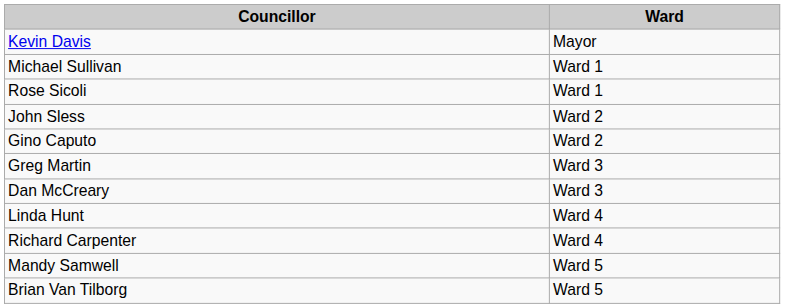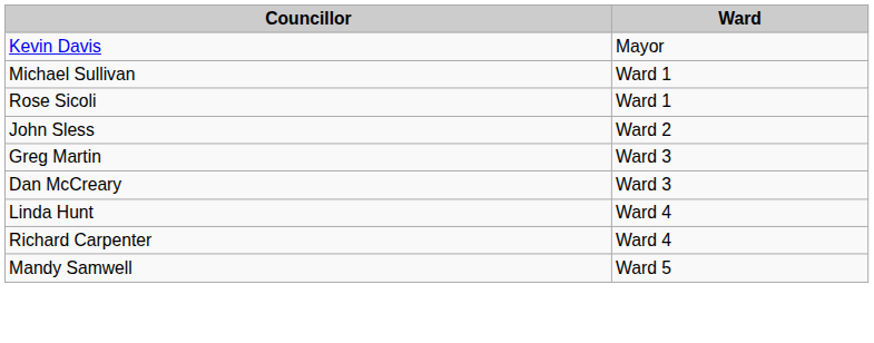- row: Gino Caputo | Ward 2
- row: Brian Van Tilborg | Ward 5
